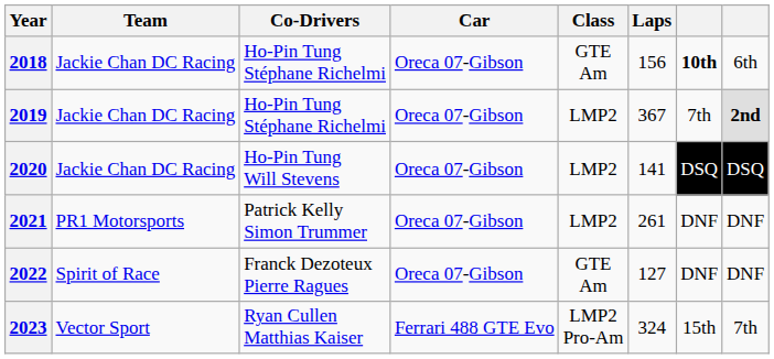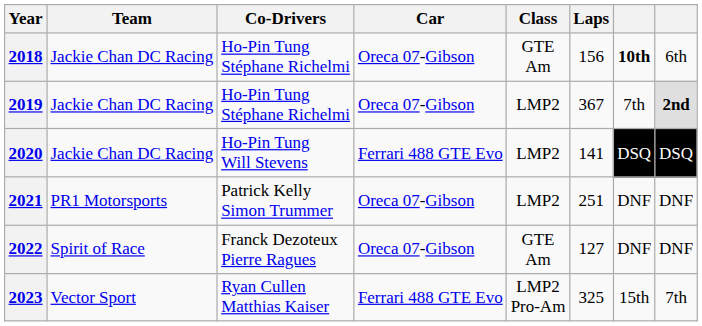2020 | Car: Oreca 07-Gibson -> Ferrari 488 GTE Evo
2021 | Laps: 261 -> 251
2023 | Laps: 324 -> 325
